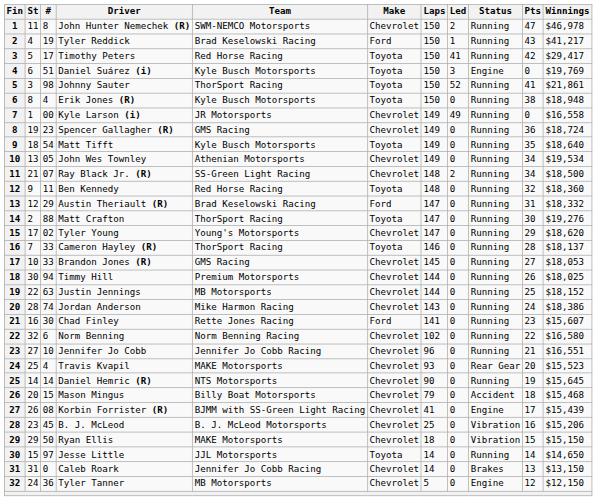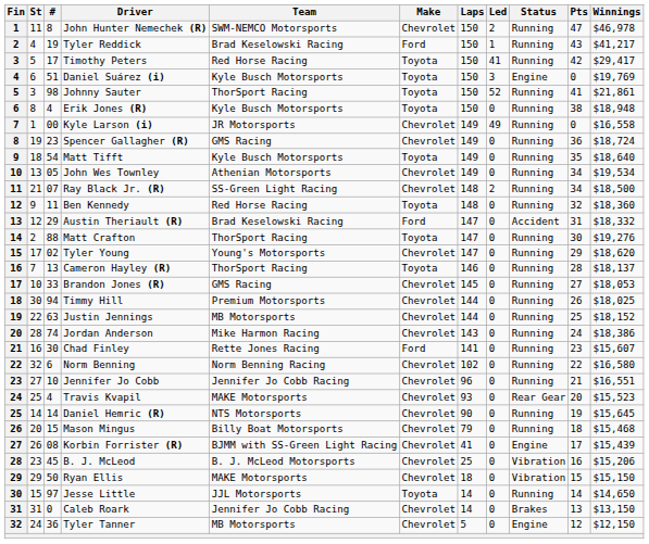Austin Theriault (R) | Status: Running -> Accident
Cameron Hayley (R) | #: 33 -> 13
Mason Mingus | Status: Accident -> Running
